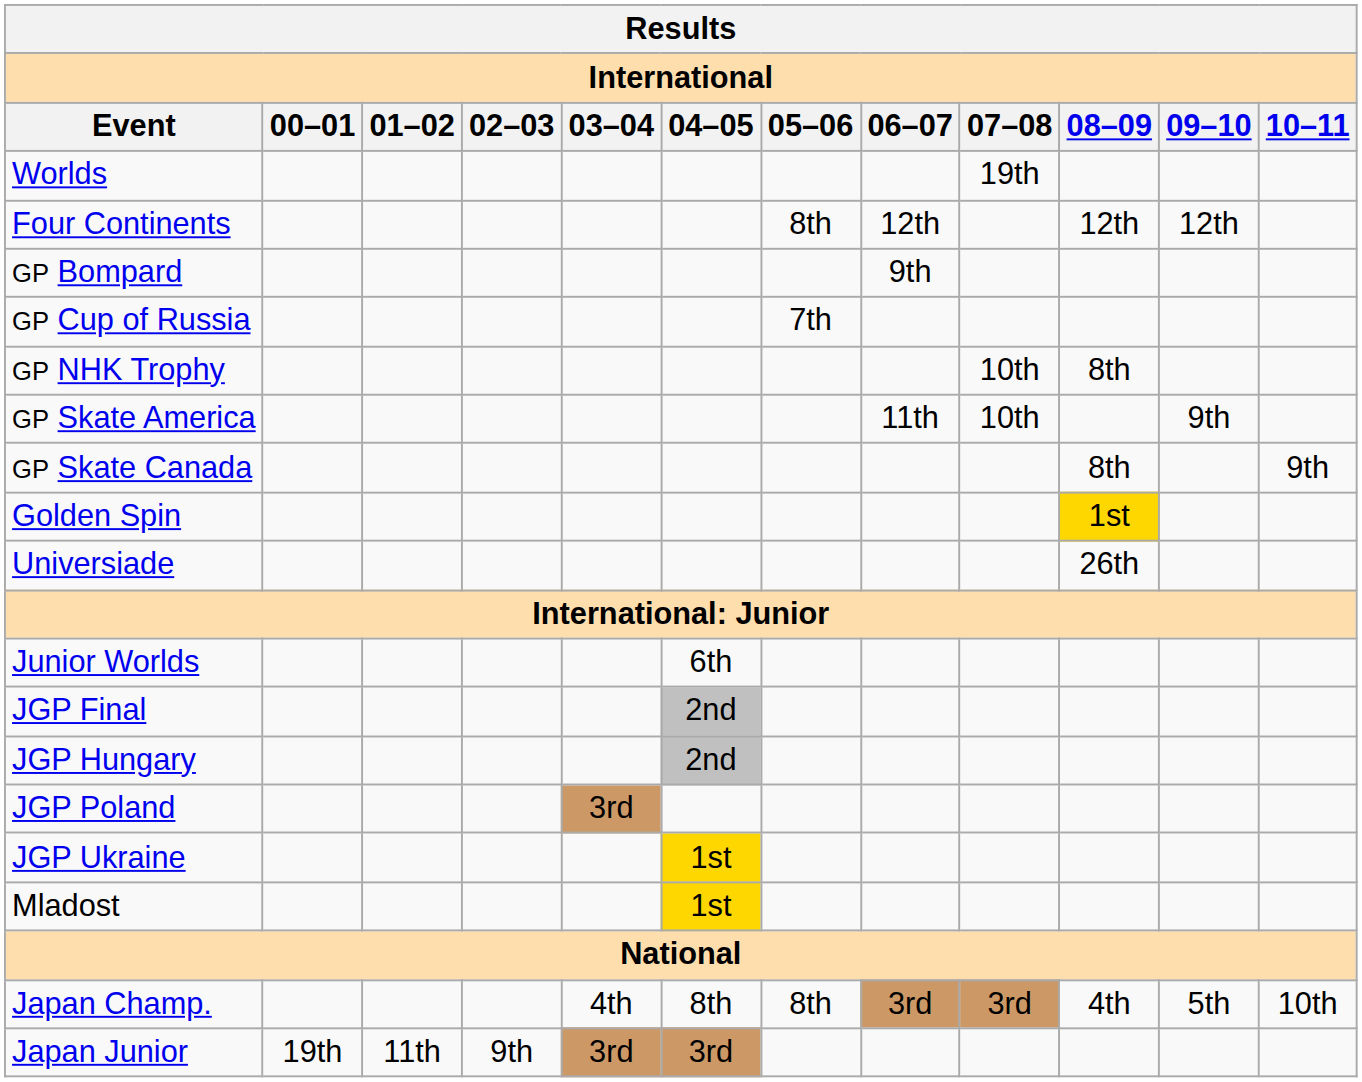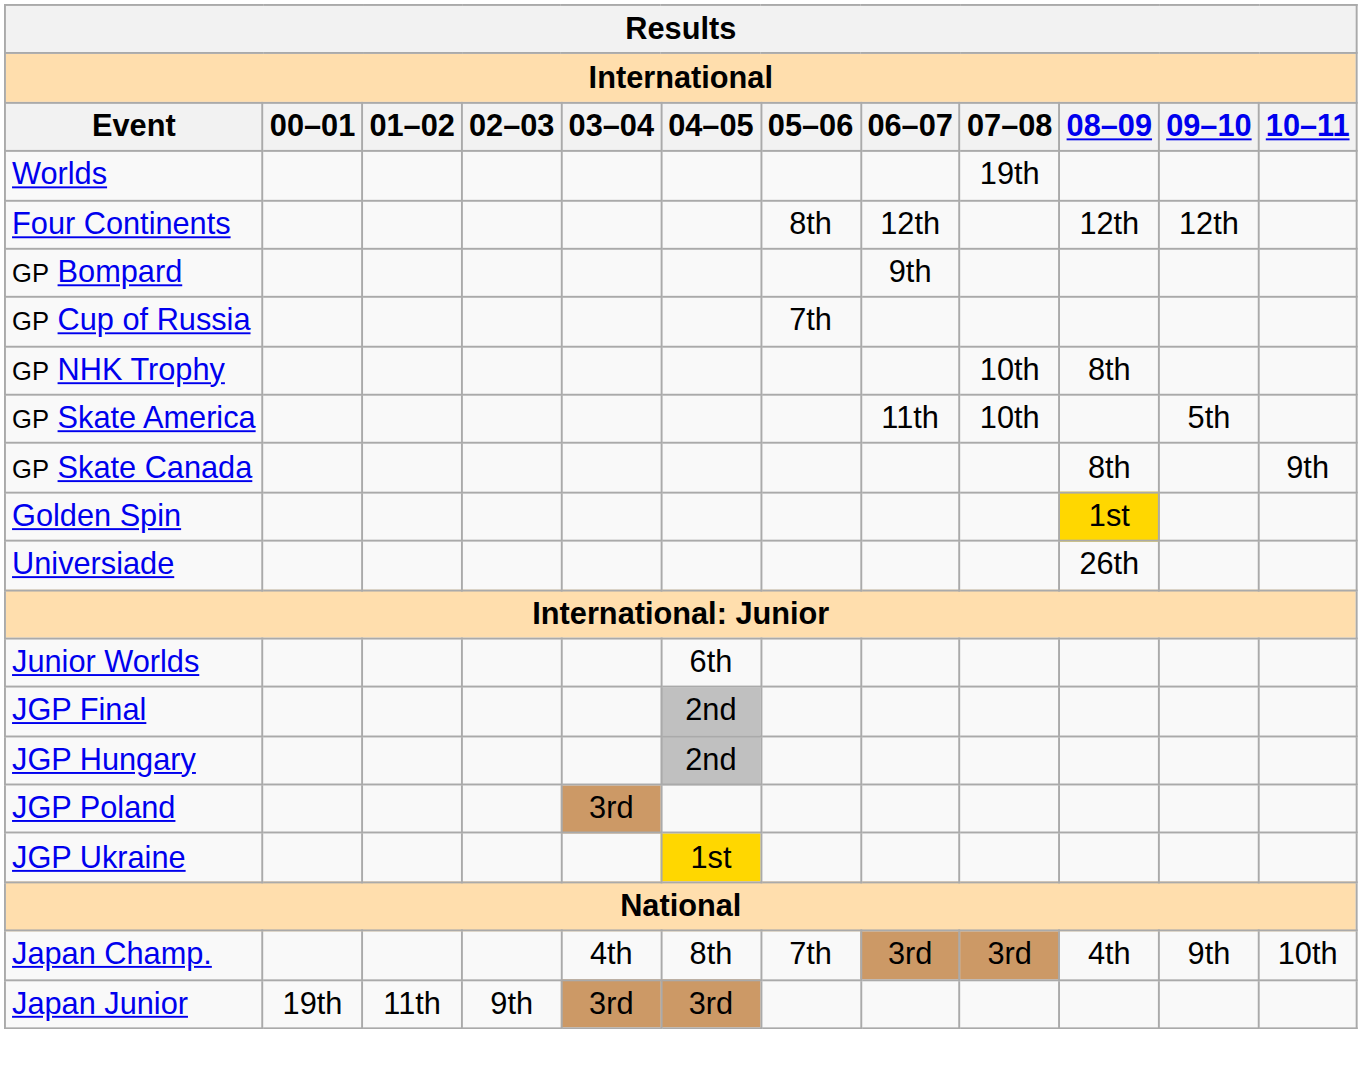GP Skate America | 09–10: 9th -> 5th
- row: Mladost | 1st
Japan Champ. | 05–06: 8th -> 7th
Japan Champ. | 09–10: 5th -> 9th
